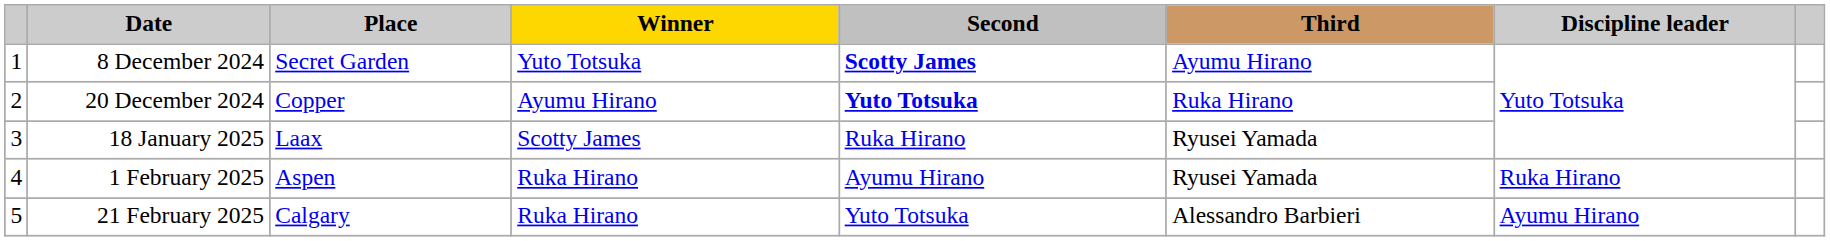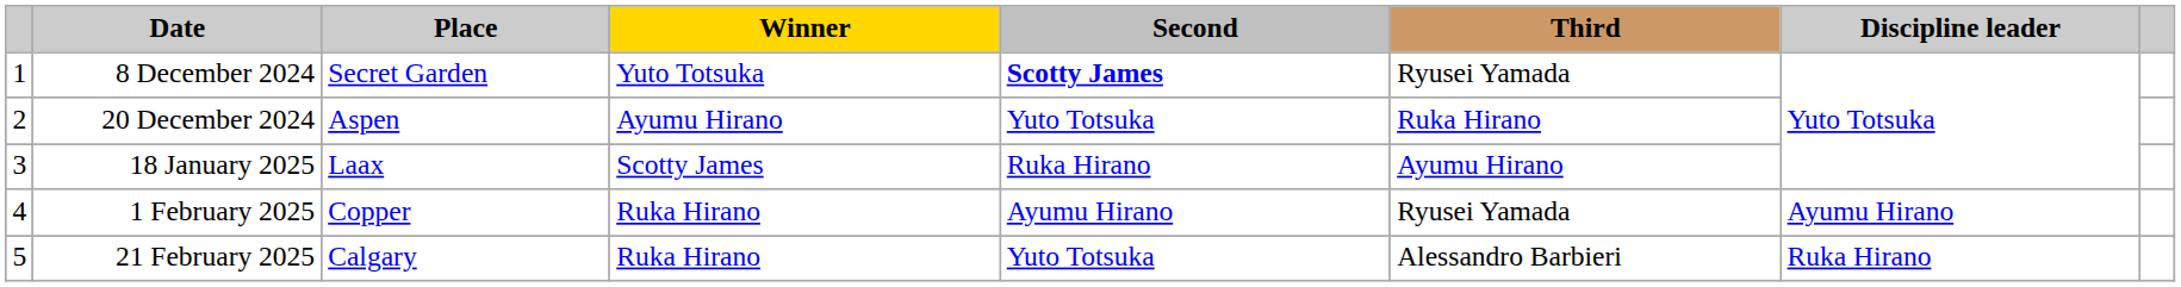8 December 2024 | Third: Ayumu Hirano -> Ryusei Yamada
20 December 2024 | Place: Copper -> Aspen
20 December 2024 | Second: bold -> normal
18 January 2025 | Third: Ryusei Yamada -> Ayumu Hirano
1 February 2025 | Place: Aspen -> Copper
1 February 2025 | Discipline leader: Ruka Hirano -> Ayumu Hirano
21 February 2025 | Discipline leader: Ayumu Hirano -> Ruka Hirano
